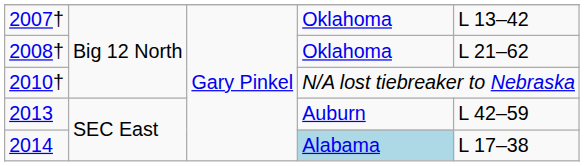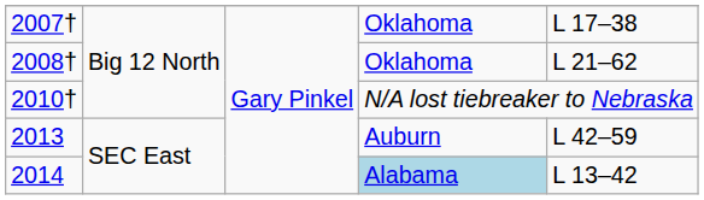2007† | column 5: L 13–42 -> L 17–38
2014 | column 5: L 17–38 -> L 13–42
